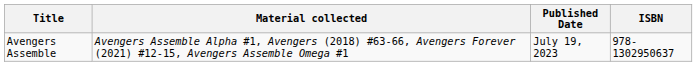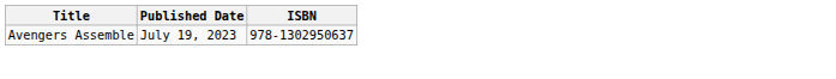- column: Material collected | Avengers Assemble Alpha #1, Avengers (2018) #63-66, Avengers Forever (2021) #12-15, Avengers Assemble Omega #1
